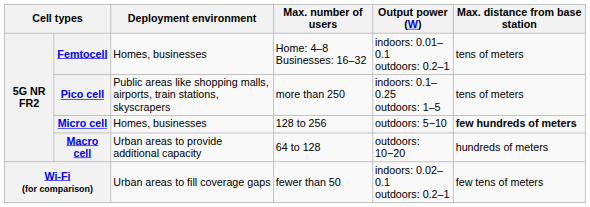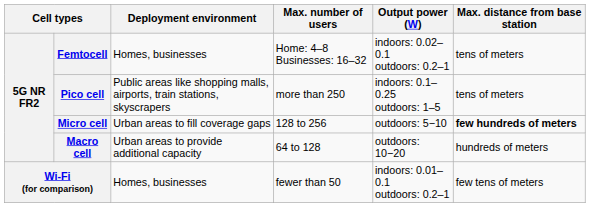Femtocell | Output power (W): indoors: 0.01–0.1 outdoors: 0.2–1 -> indoors: 0.02–0.1 outdoors: 0.2–1
Micro cell | Deployment environment: Homes, businesses -> Urban areas to fill coverage gaps
Wi-Fi (for comparison) | Deployment environment: Urban areas to fill coverage gaps -> Homes, businesses
Wi-Fi (for comparison) | Output power (W): indoors: 0.02–0.1 outdoors: 0.2–1 -> indoors: 0.01–0.1 outdoors: 0.2–1
